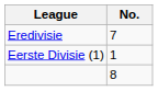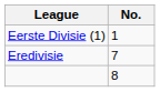rows swapped: Eredivisie <-> Eerste Divisie (1)
